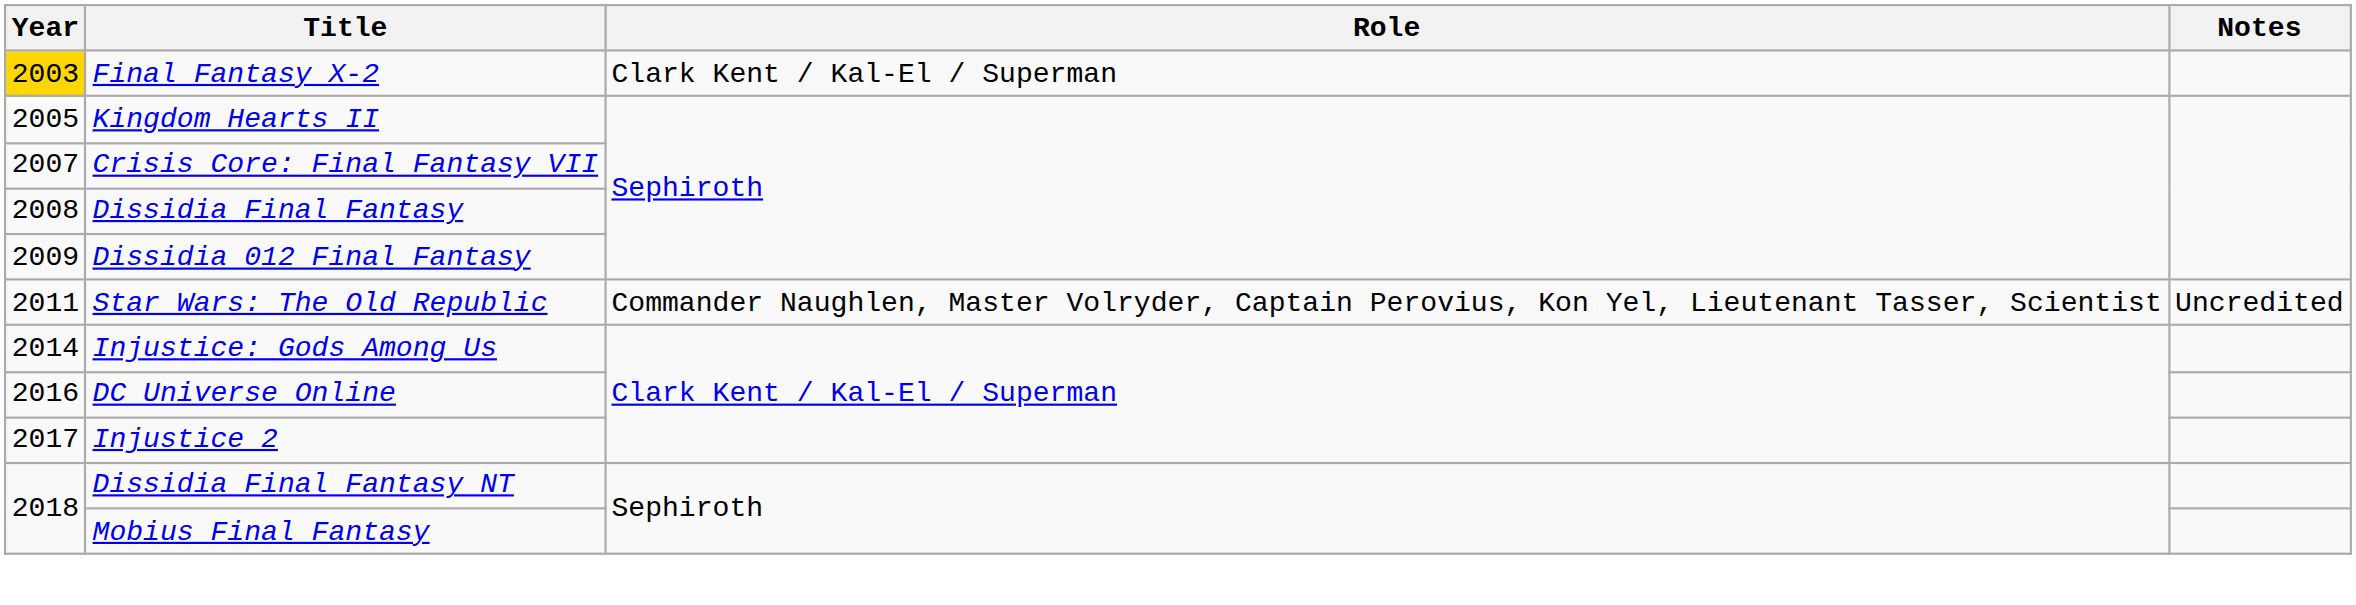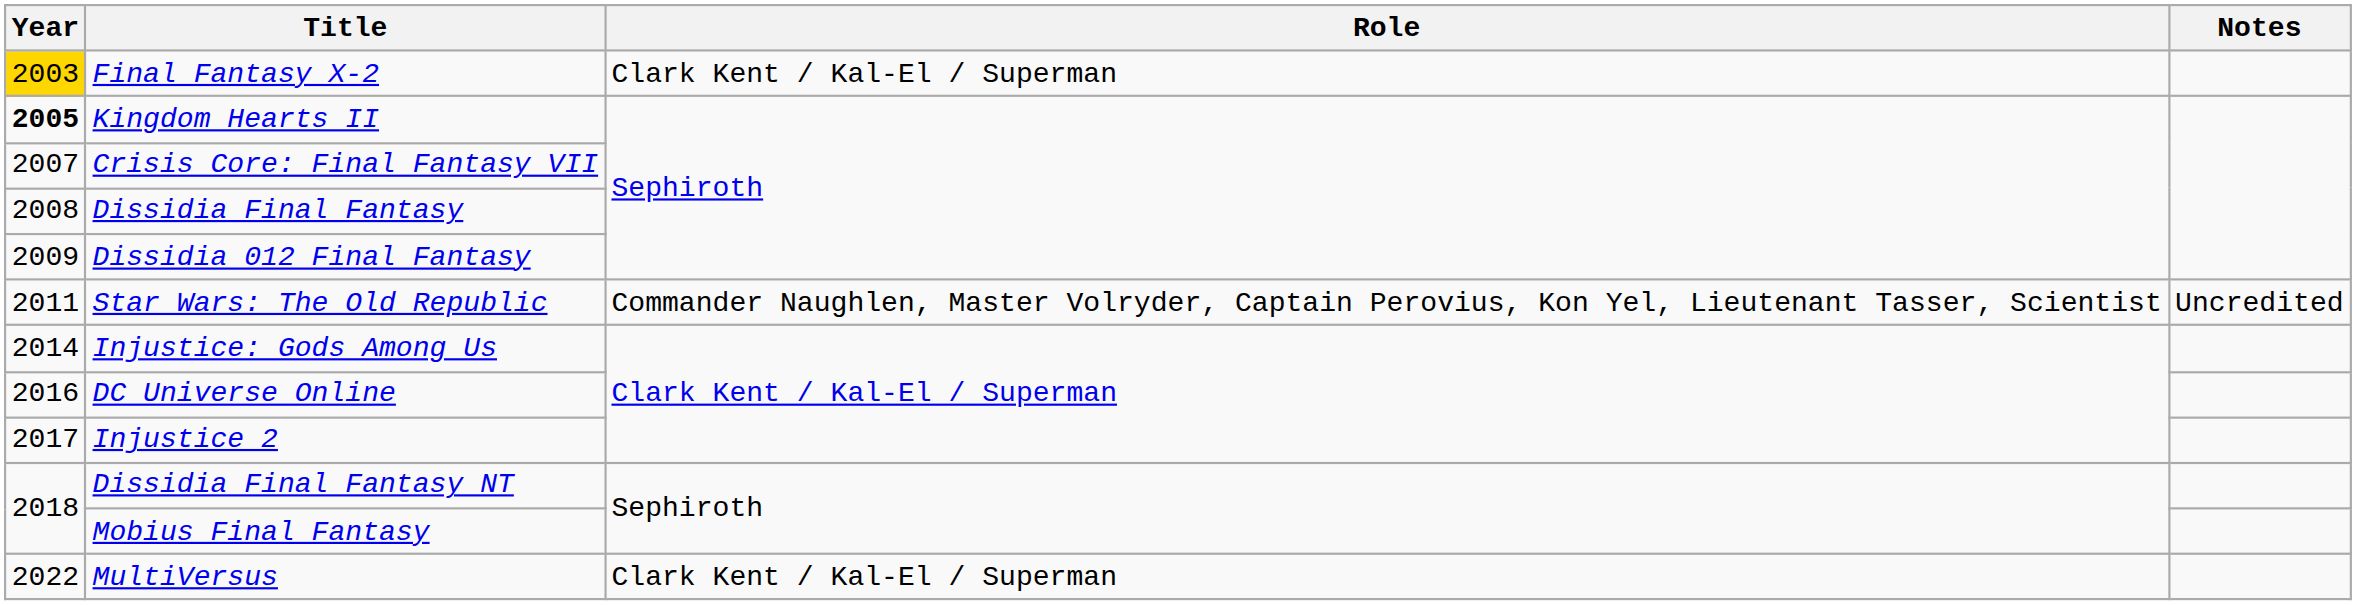Kingdom Hearts II | Year: normal -> bold
+ row: 2022 | MultiVersus | Clark Kent / Kal-El / Superman
